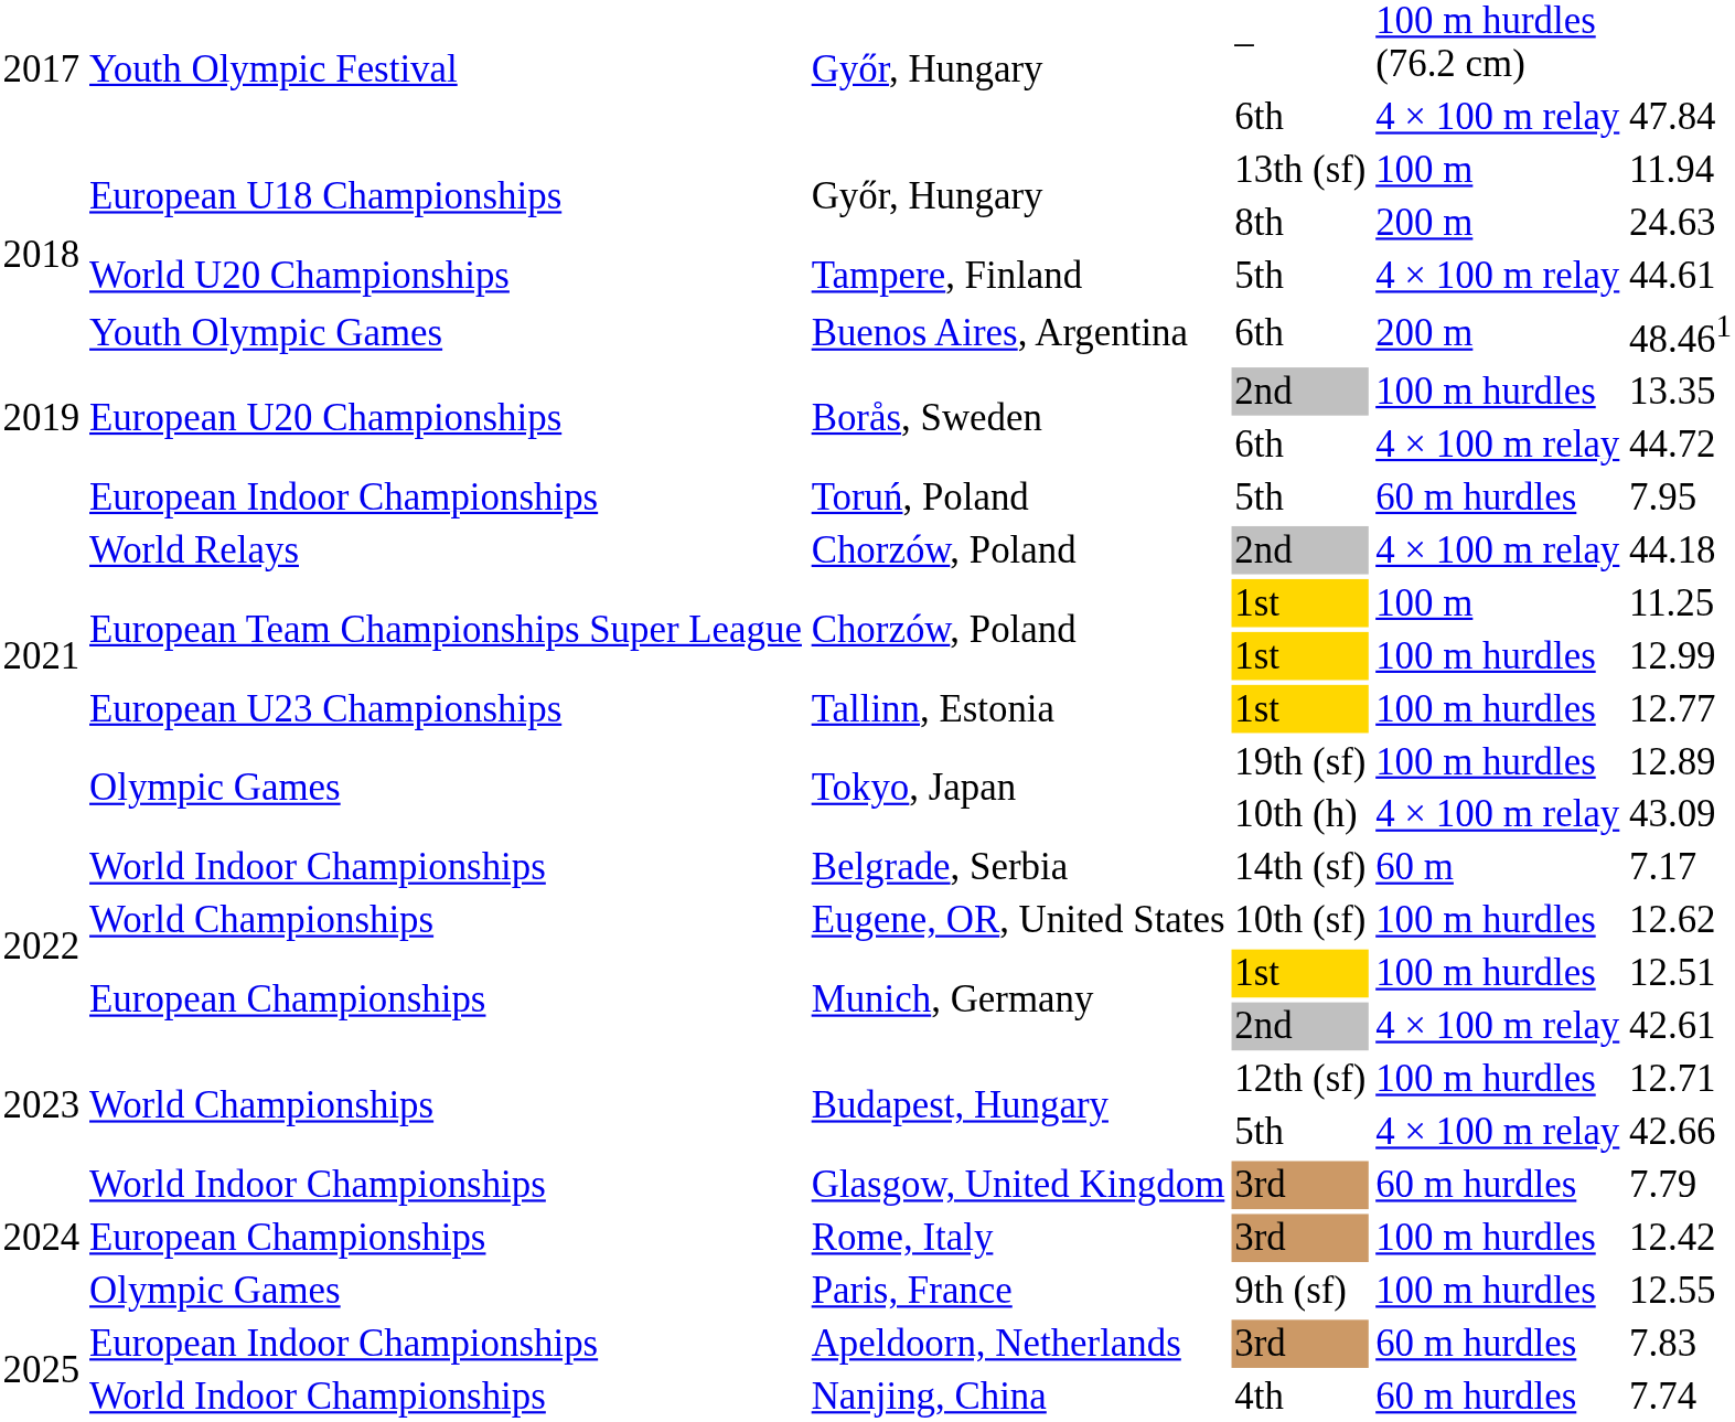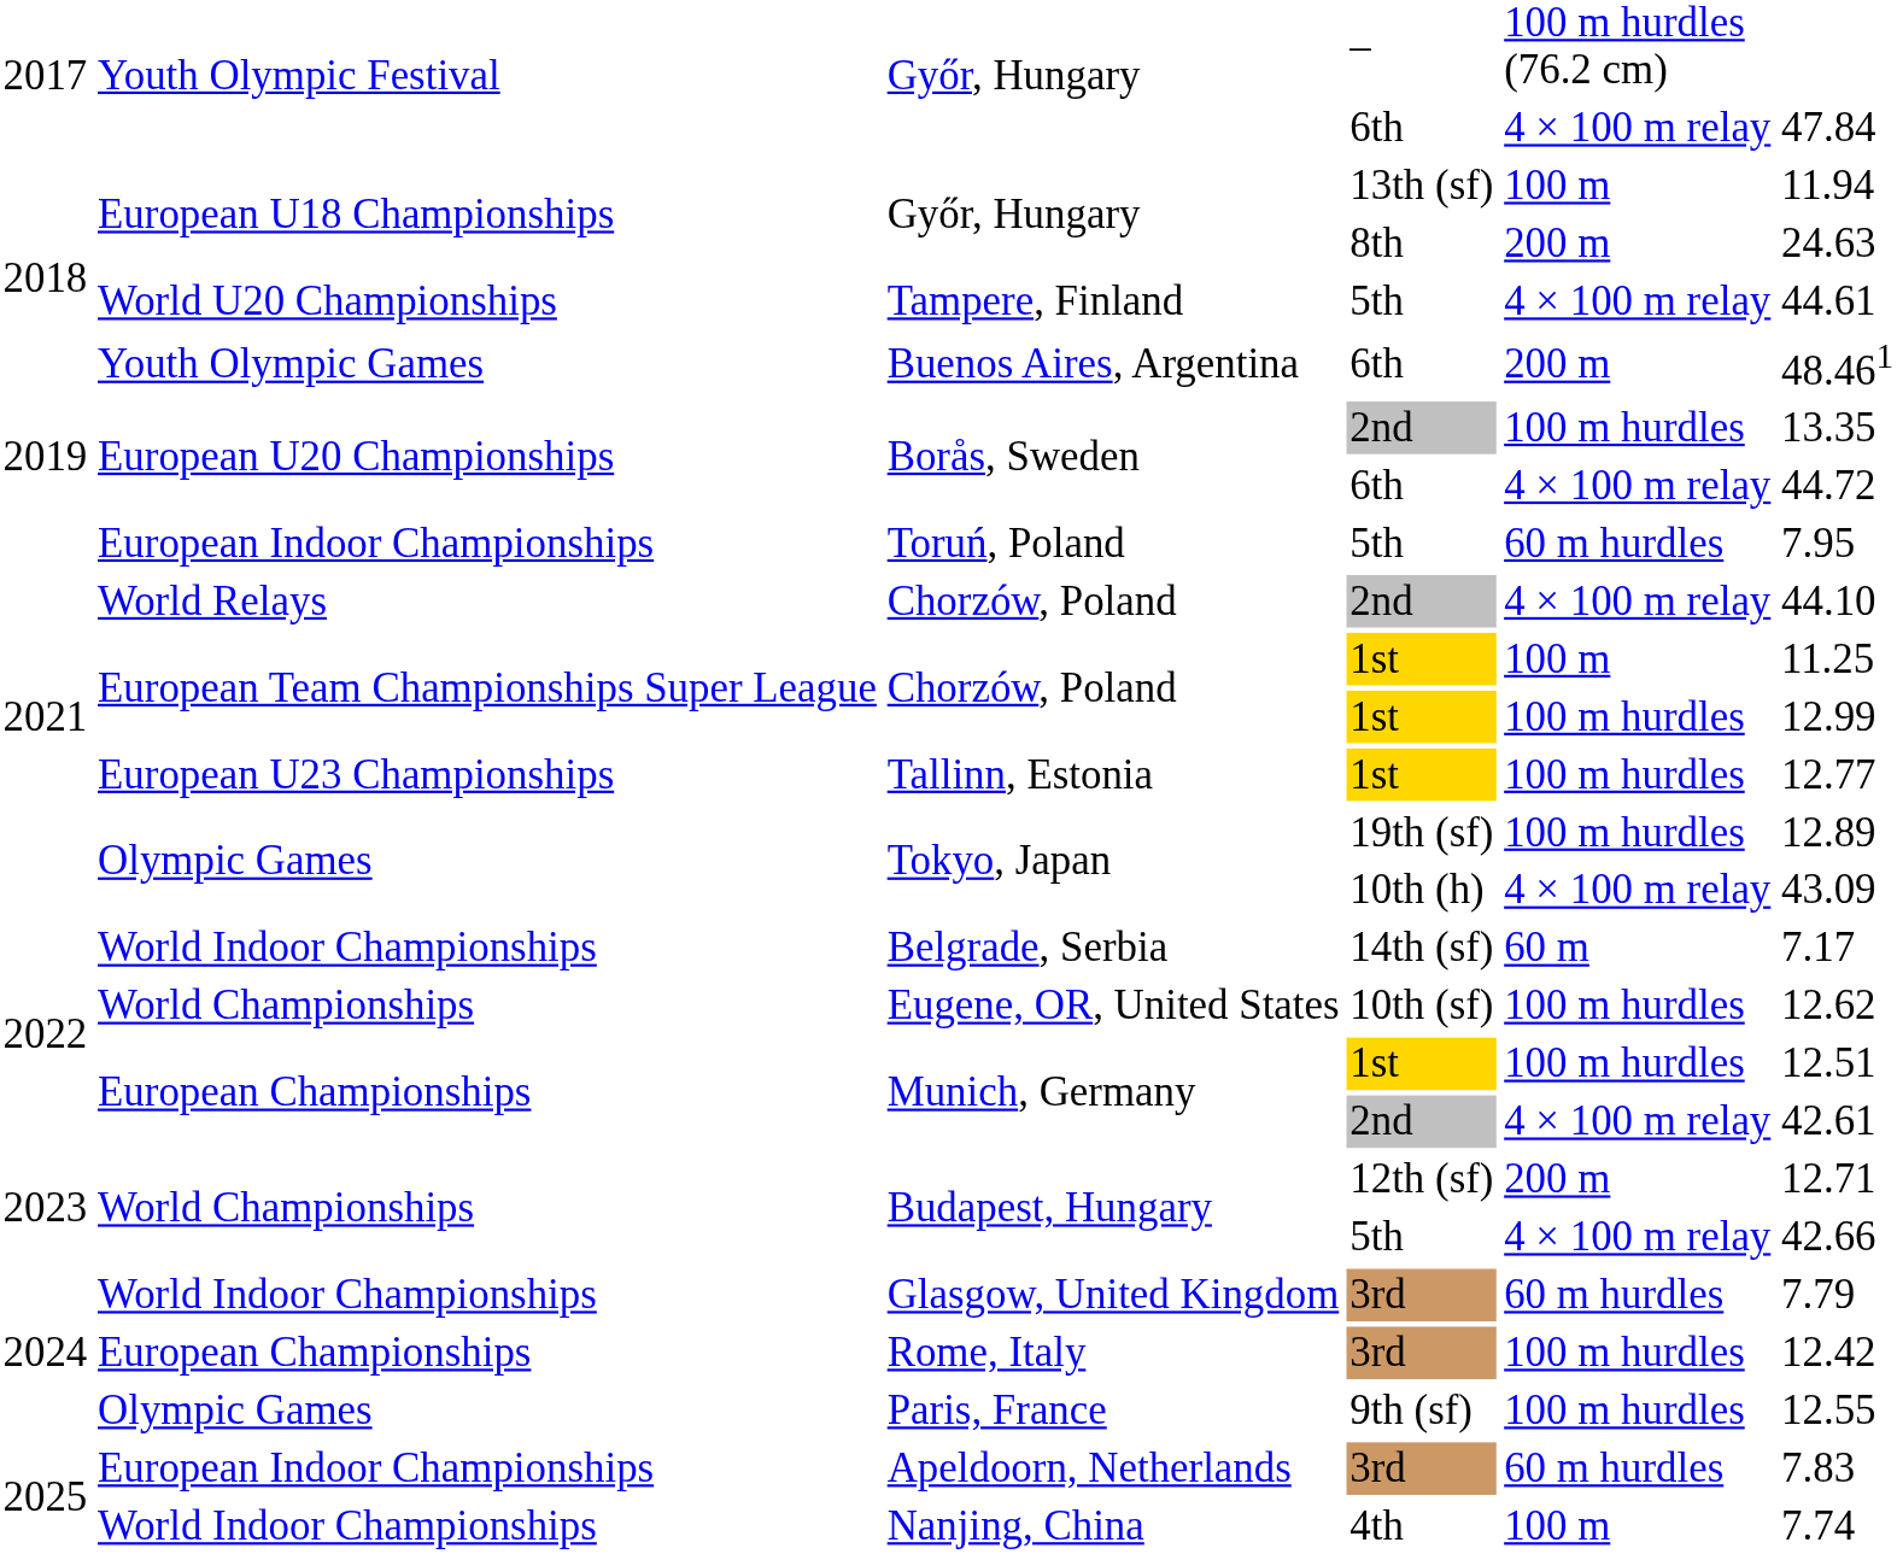Chorzów, Poland / 2nd | column 6: 44.18 -> 44.10
Budapest, Hungary / 12th (sf) | column 5: 100 m hurdles -> 200 m
Nanjing, China | column 5: 60 m hurdles -> 100 m
